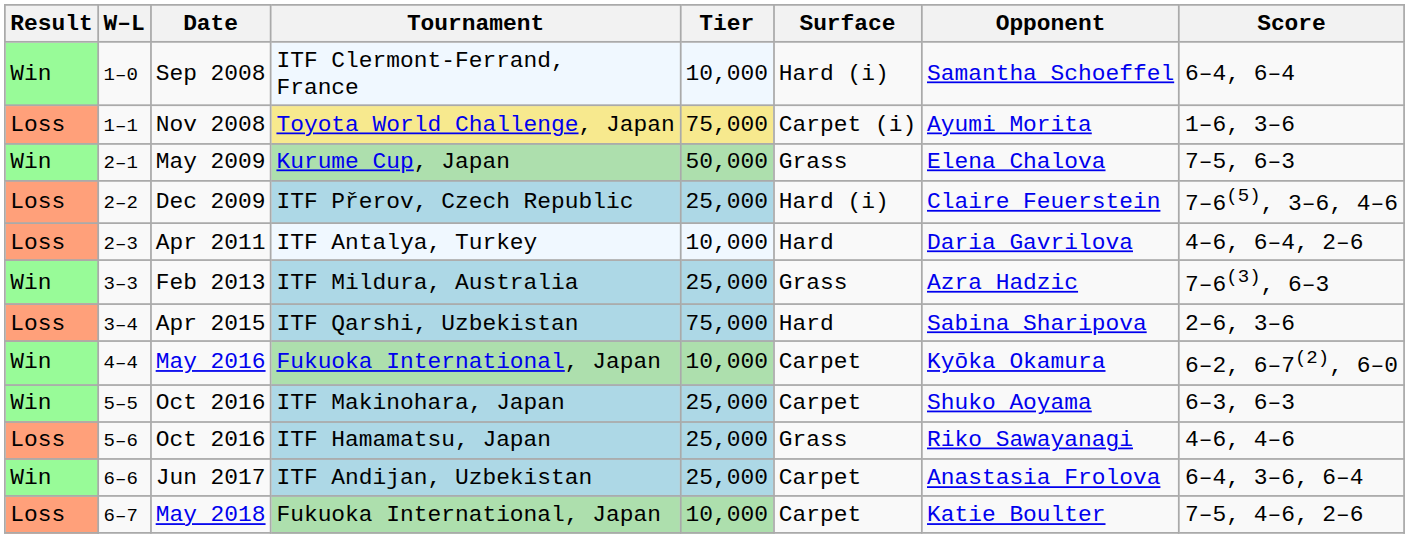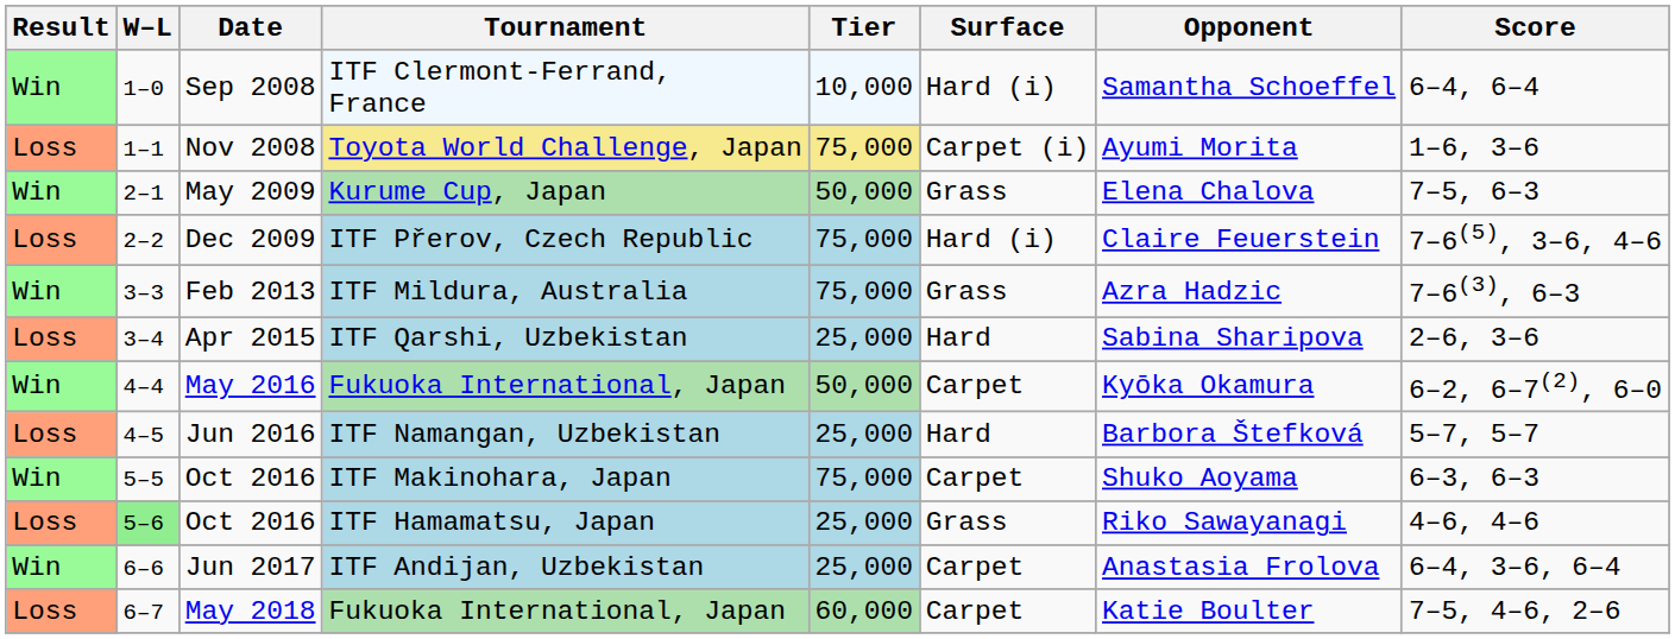Dec 2009 | Tier: 25,000 -> 75,000
- row: Loss | 2–3 | Apr 2011 | ITF Antalya, Turkey | 10,000 | Hard | Daria Gavrilova | 4–6, 6–4, 2–6
Feb 2013 | Tier: 25,000 -> 75,000
Apr 2015 | Tier: 75,000 -> 25,000
May 2016 | Tier: 10,000 -> 50,000
+ row: Loss | 4–5 | Jun 2016 | ITF Namangan, Uzbekistan | 25,000 | Hard | Barbora Štefková | 5–7, 5–7
Oct 2016 / ITF Makinohara, Japan | Tier: 25,000 -> 75,000
Oct 2016 / ITF Hamamatsu, Japan | W–L: no background -> lightgreen background
May 2018 | Tier: 10,000 -> 60,000
